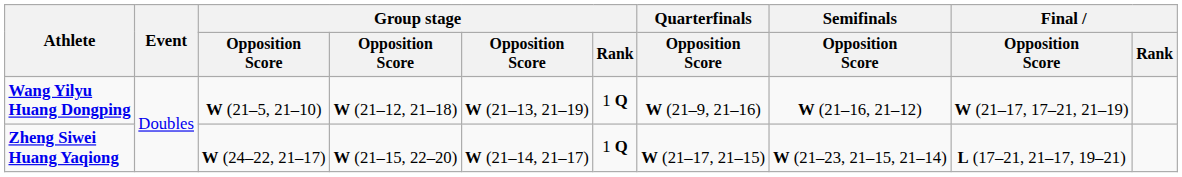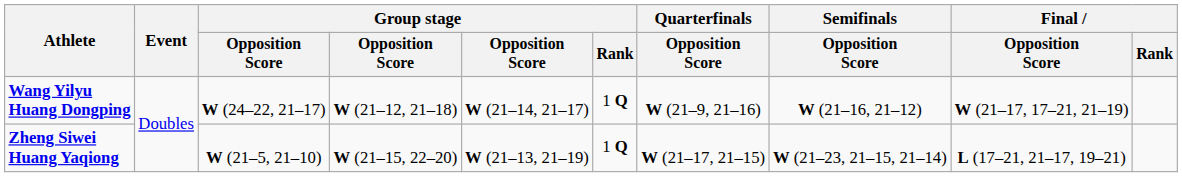Wang Yilyu Huang Dongping | column 3: W (21–5, 21–10) -> W (24–22, 21–17)
Wang Yilyu Huang Dongping | column 5: W (21–13, 21–19) -> W (21–14, 21–17)
Zheng Siwei Huang Yaqiong | column 3: W (24–22, 21–17) -> W (21–5, 21–10)
Zheng Siwei Huang Yaqiong | column 5: W (21–14, 21–17) -> W (21–13, 21–19)
